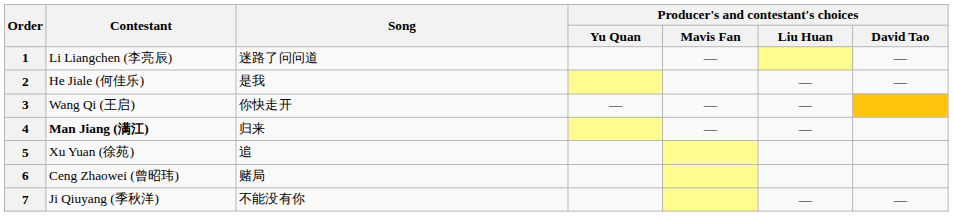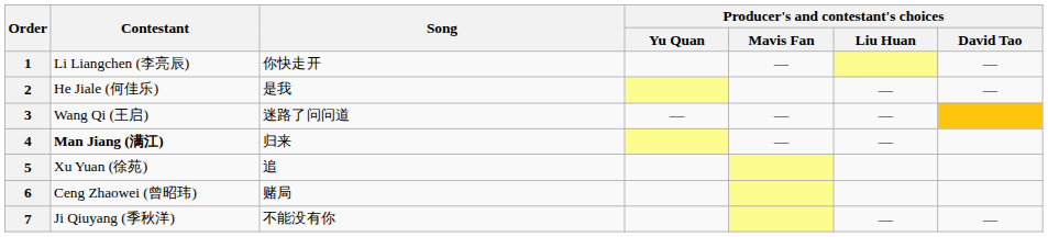1 | Song: 迷路了问问道 -> 你快走开
3 | Song: 你快走开 -> 迷路了问问道
